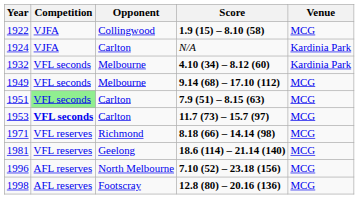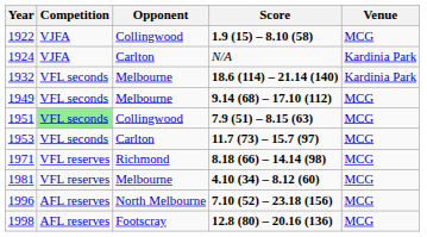1932 | Score: 4.10 (34) – 8.12 (60) -> 18.6 (114) – 21.14 (140)
1951 | Opponent: Carlton -> Collingwood
1953 | Competition: bold -> normal
1981 | Opponent: Geelong -> Melbourne
1981 | Score: 18.6 (114) – 21.14 (140) -> 4.10 (34) – 8.12 (60)
